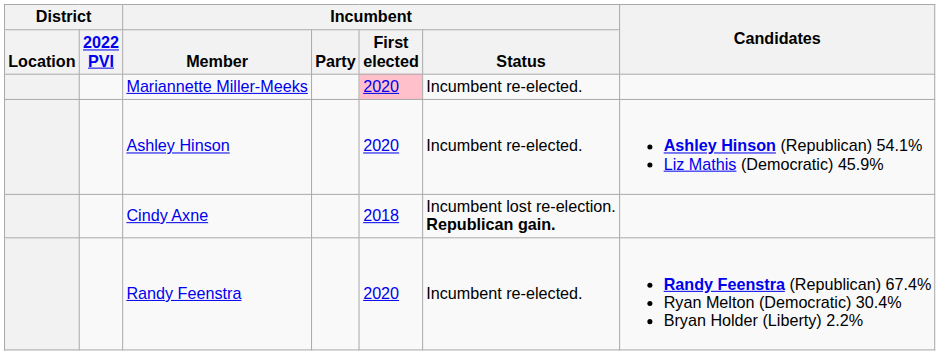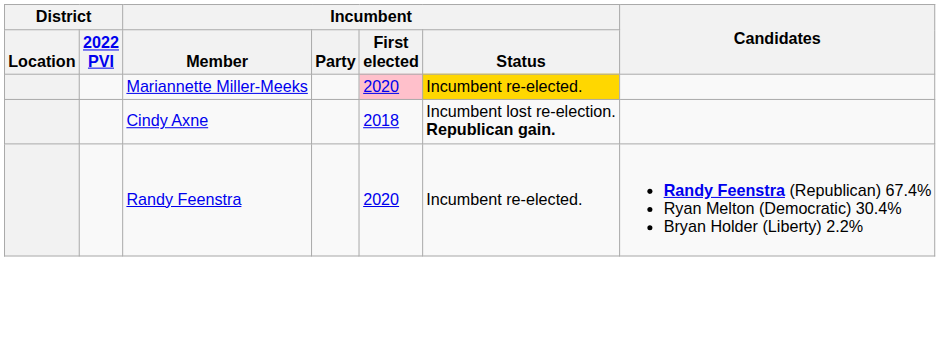Mariannette Miller-Meeks | Incumbent / Status: no background -> gold background
- row: Ashley Hinson | 2020 | Incumbent re-elected. | Ashley Hinson (Republican) 54.1% Liz Mathis (Democratic) 45.9%
